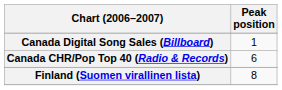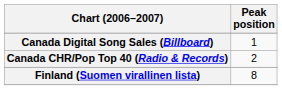Canada CHR/Pop Top 40 (Radio & Records) | Peak position: 6 -> 2
